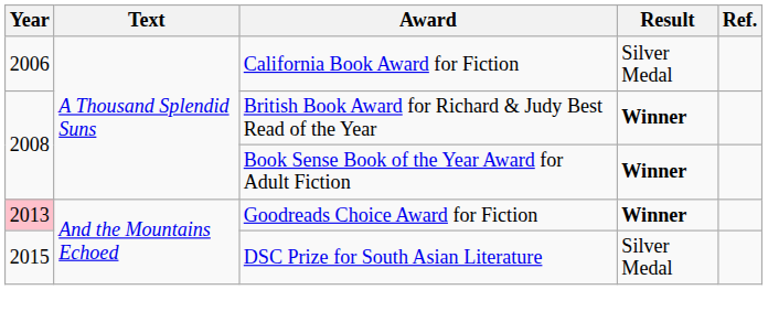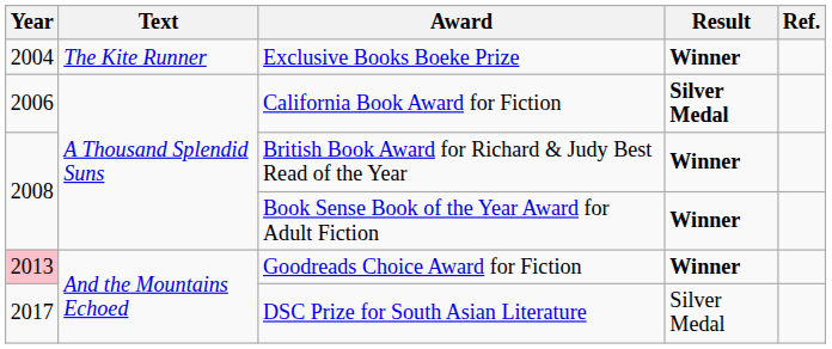+ row: 2004 | The Kite Runner | Exclusive Books Boeke Prize | Winner
California Book Award for Fiction | Result: normal -> bold
DSC Prize for South Asian Literature | Year: 2015 -> 2017
